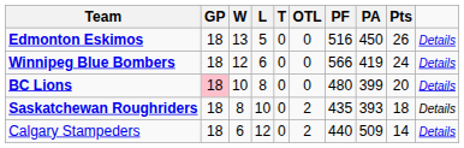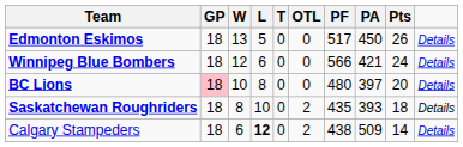Edmonton Eskimos | PF: 516 -> 517
Winnipeg Blue Bombers | PA: 419 -> 421
BC Lions | PA: 399 -> 397
Calgary Stampeders | L: normal -> bold
Calgary Stampeders | PF: 440 -> 438
